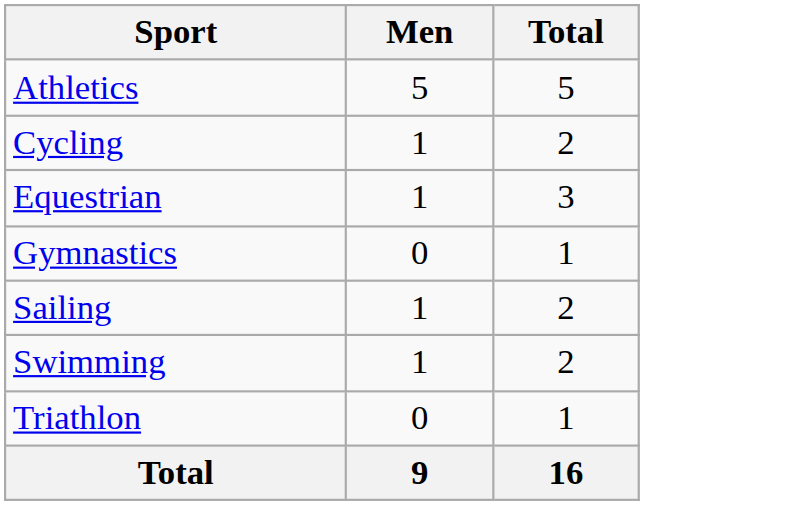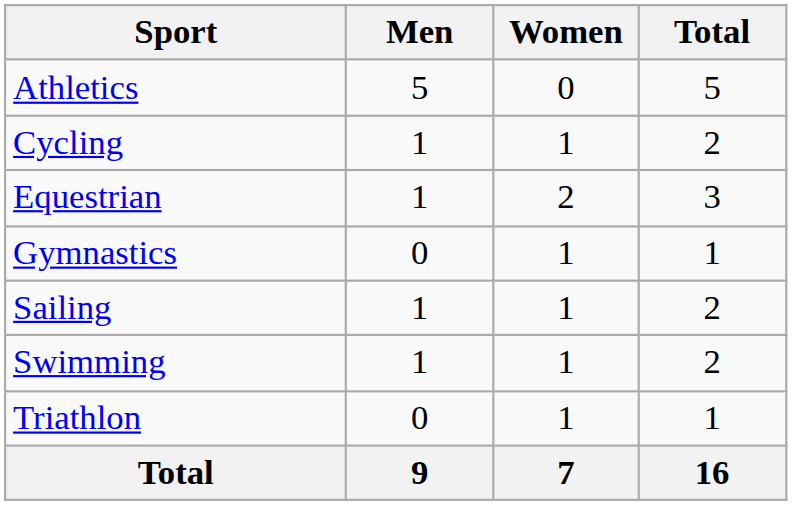+ column: Women | 0 | 1 | 2 | 1 | 1 | 1 | 1 | 7
